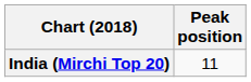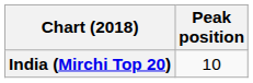India (Mirchi Top 20) | Peak position: 11 -> 10
